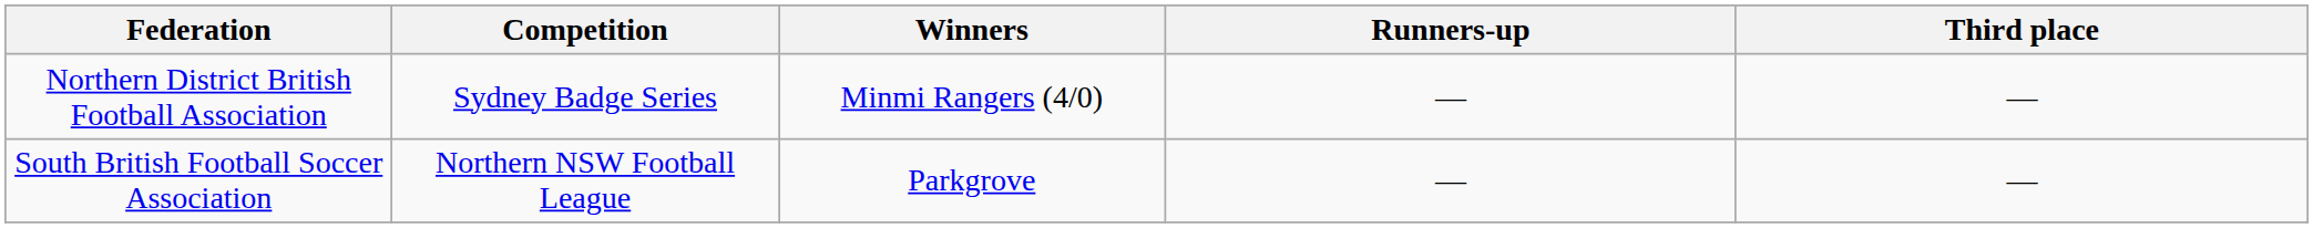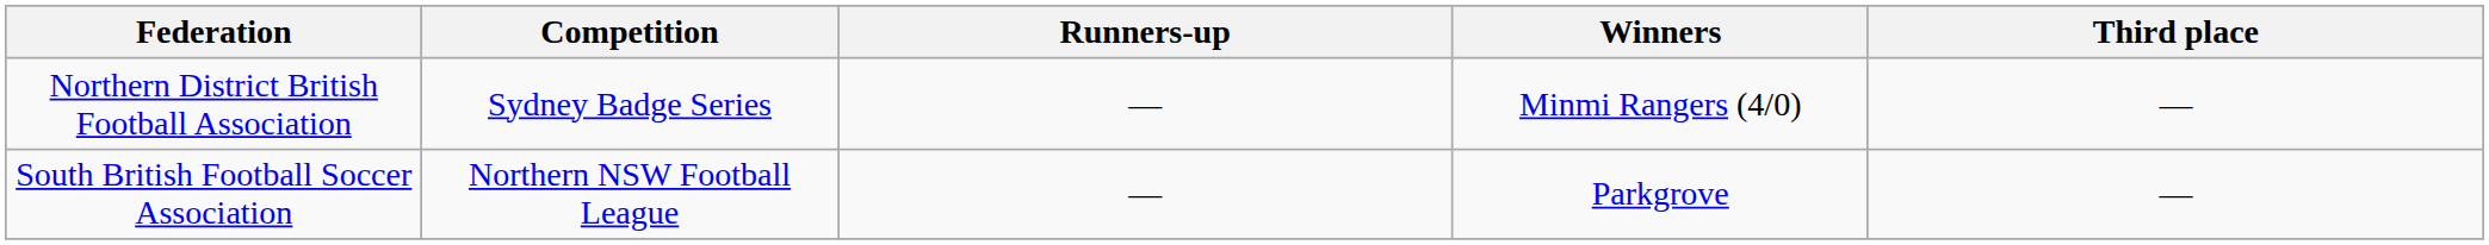columns swapped: Winners <-> Runners-up
